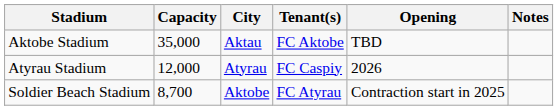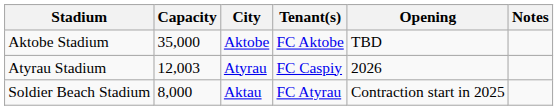Aktobe Stadium | City: Aktau -> Aktobe
Atyrau Stadium | Capacity: 12,000 -> 12,003
Soldier Beach Stadium | Capacity: 8,700 -> 8,000
Soldier Beach Stadium | City: Aktobe -> Aktau
